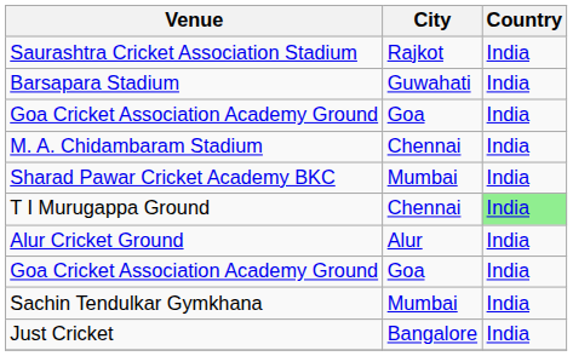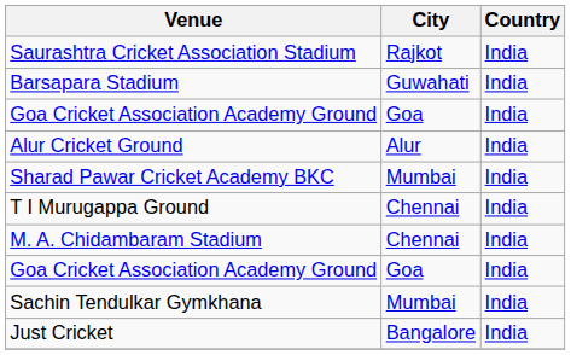rows swapped: Alur Cricket Ground <-> M. A. Chidambaram Stadium
T I Murugappa Ground | Country: lightgreen background -> no background
